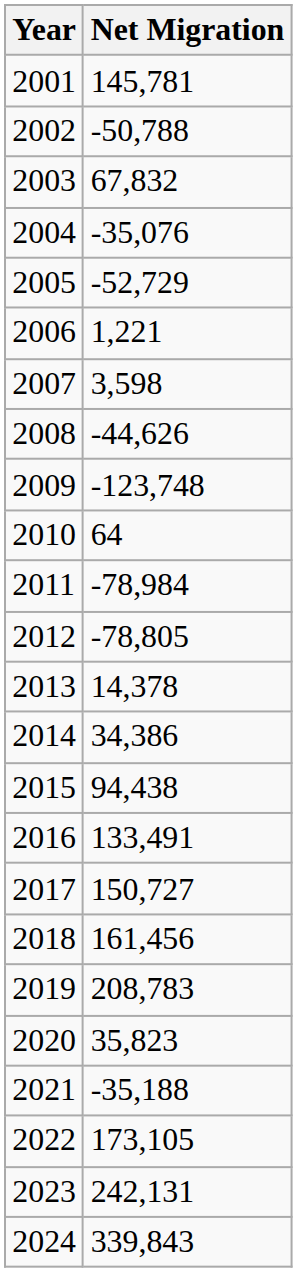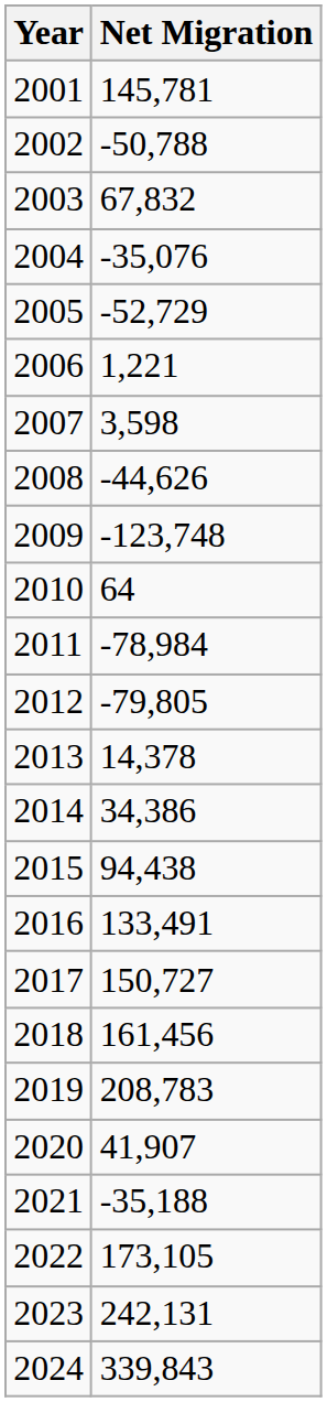2012 | Net Migration: -78,805 -> -79,805
2020 | Net Migration: 35,823 -> 41,907
